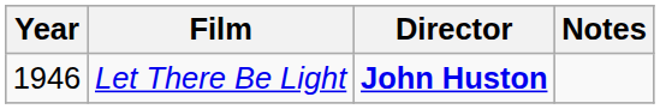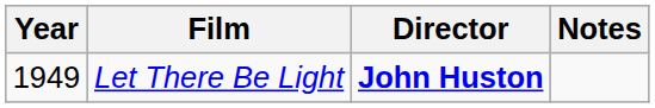Let There Be Light | Year: 1946 -> 1949
